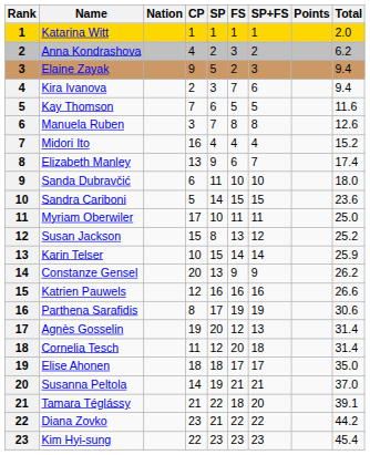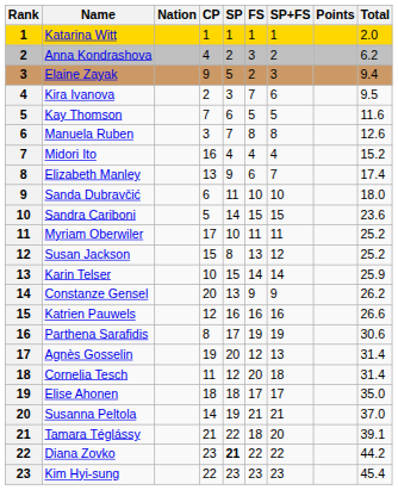Kira Ivanova | Total: 9.4 -> 9.5
Myriam Oberwiler | Total: 25.0 -> 25.2
Diana Zovko | SP: normal -> bold
